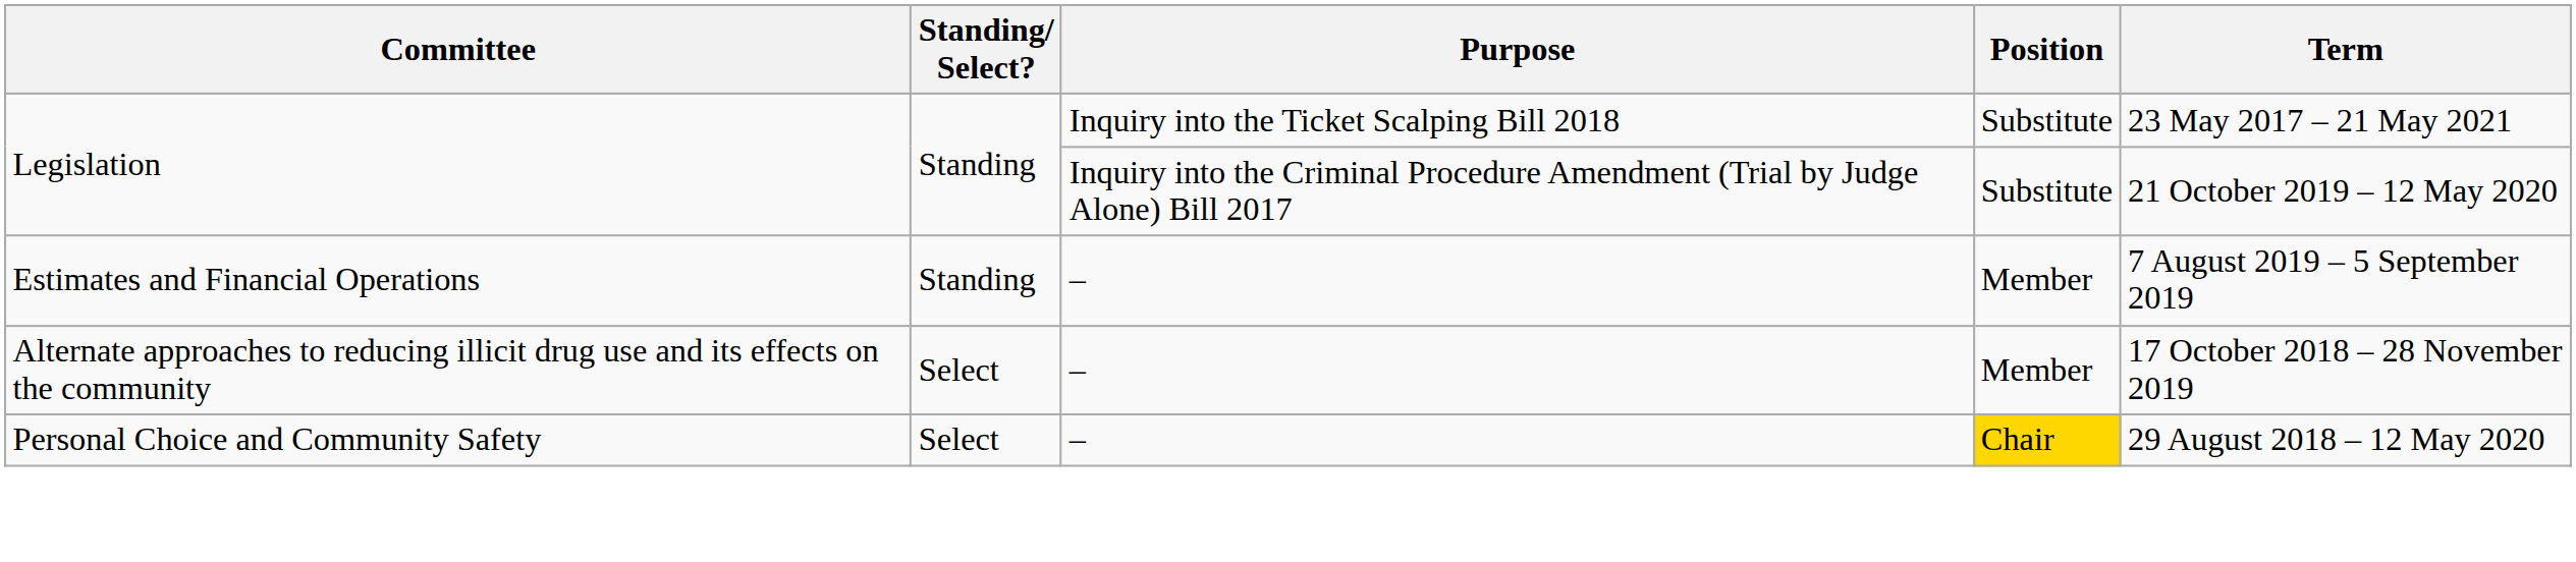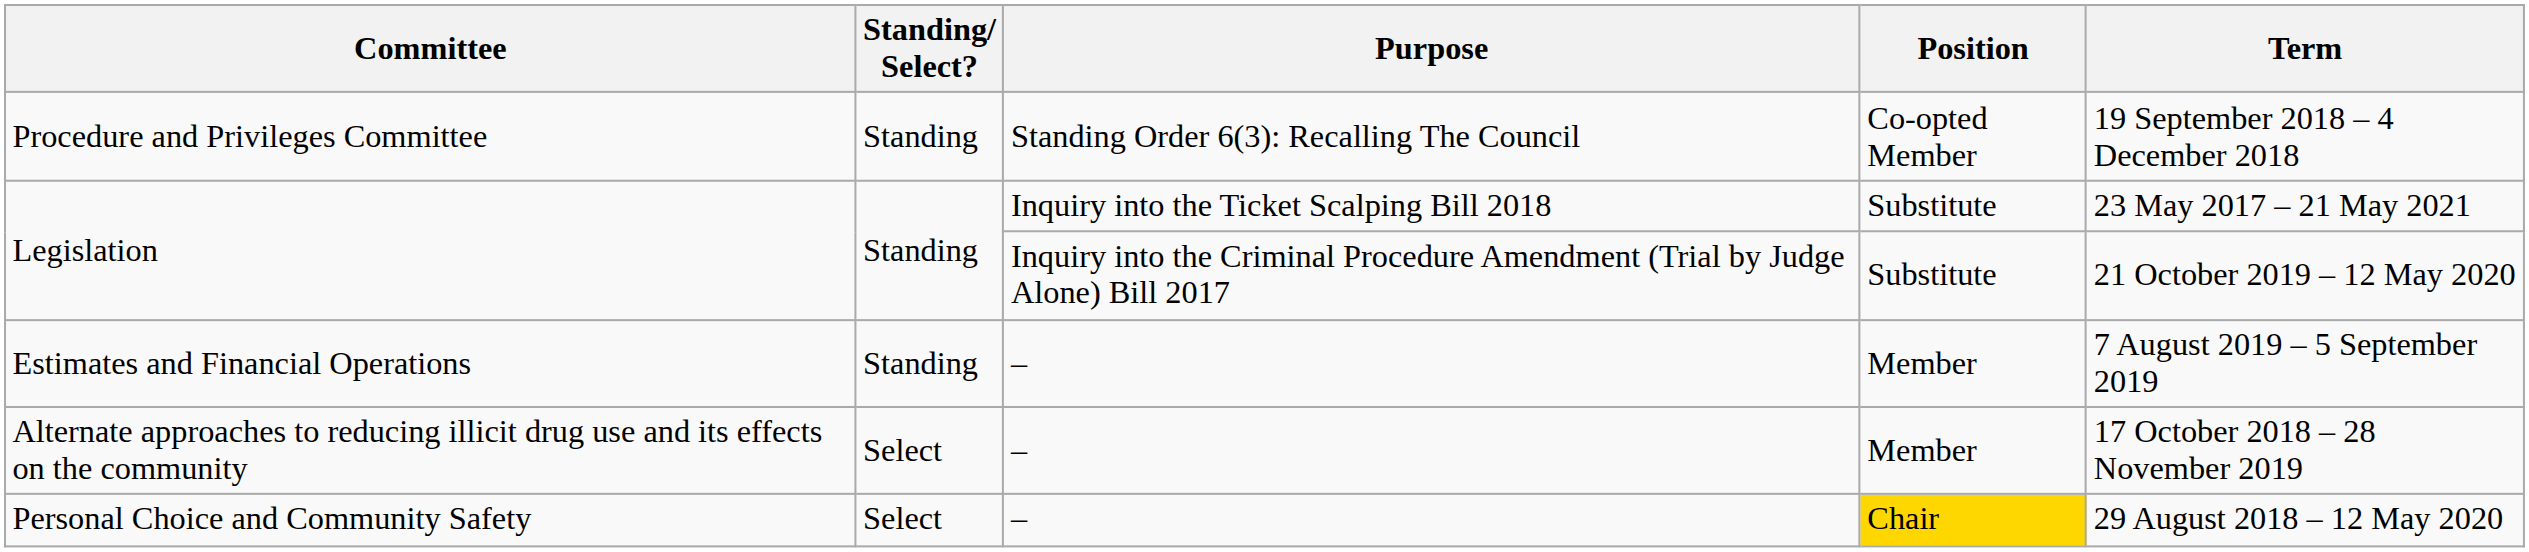+ row: Procedure and Privileges Committee | Standing | Standing Order 6(3): Recalling The Council | Co-opted Member | 19 September 2018 – 4 December 2018
